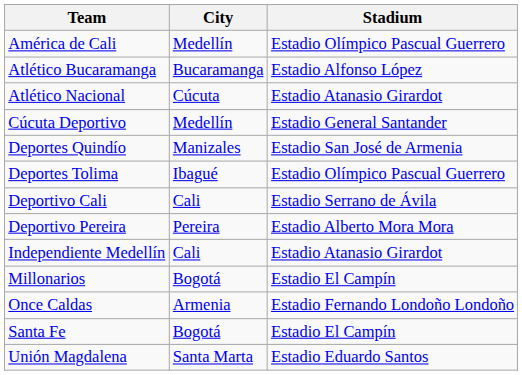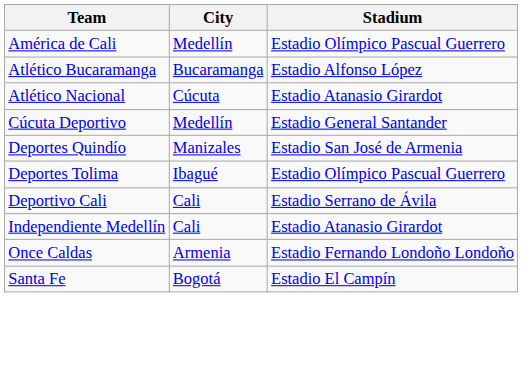- row: Deportivo Pereira | Pereira | Estadio Alberto Mora Mora
- row: Millonarios | Bogotá | Estadio El Campín
- row: Unión Magdalena | Santa Marta | Estadio Eduardo Santos
